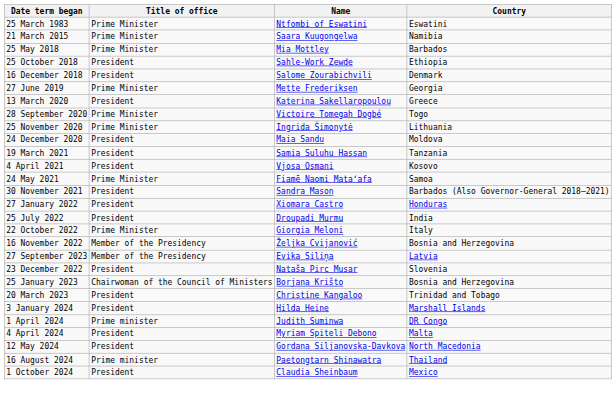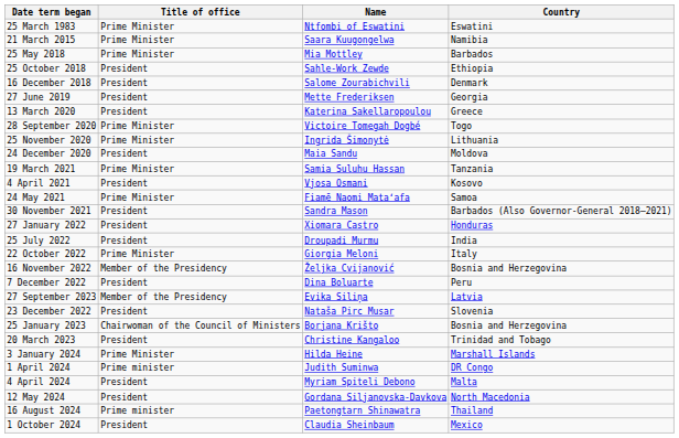27 June 2019 | Title of office: Prime Minister -> President
19 March 2021 | Title of office: President -> Prime Minister
+ row: 7 December 2022 | President | Dina Boluarte | Peru
3 January 2024 | Title of office: President -> Prime Minister
